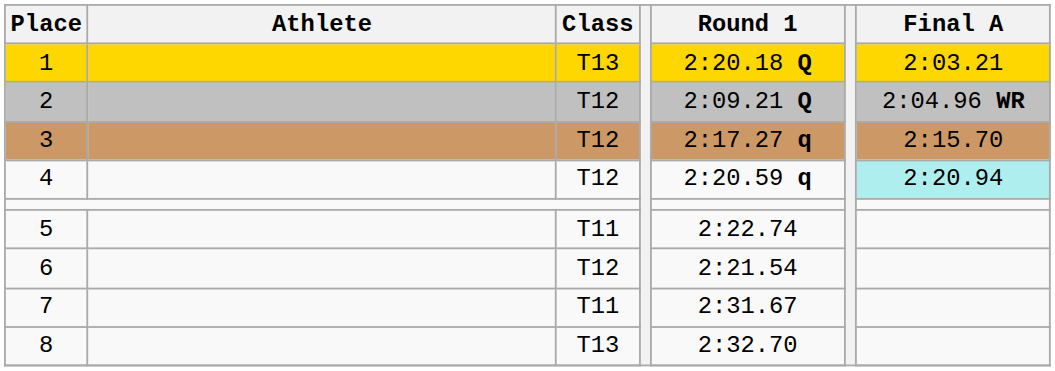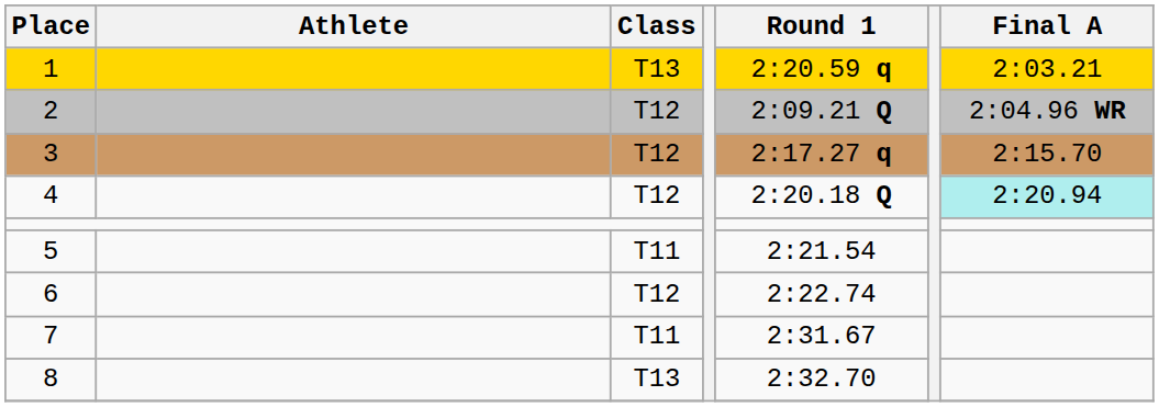1 | Round 1: 2:20.18 Q -> 2:20.59 q
4 | Round 1: 2:20.59 q -> 2:20.18 Q
5 | Round 1: 2:22.74 -> 2:21.54
6 | Round 1: 2:21.54 -> 2:22.74
